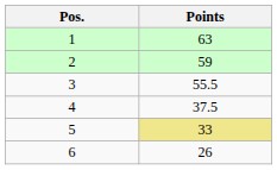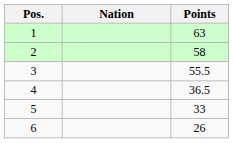+ column: Nation
2 | Points: 59 -> 58
4 | Points: 37.5 -> 36.5
5 | Points: khaki background -> no background
